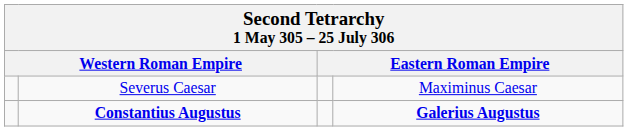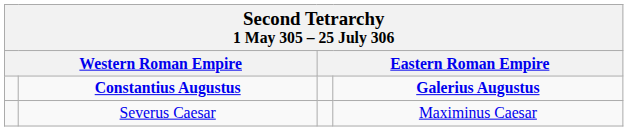rows swapped: Constantius Augustus <-> Severus Caesar
